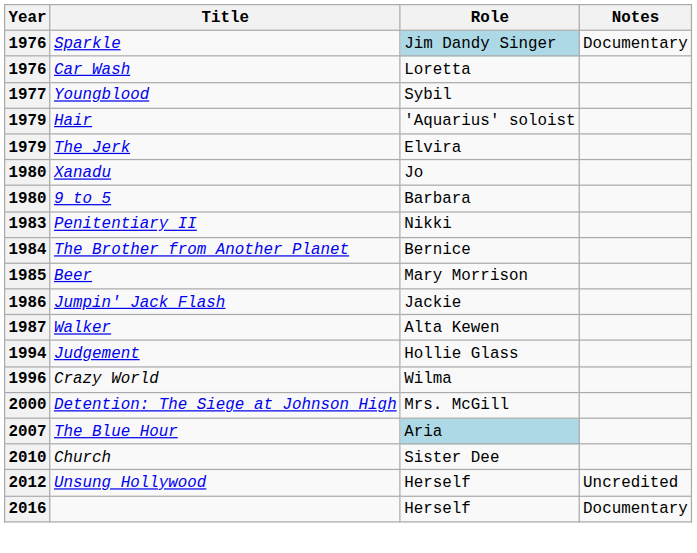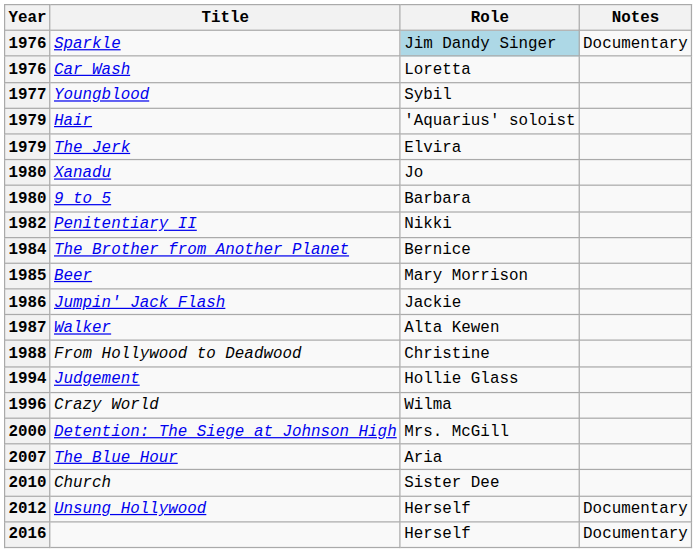Penitentiary II | Year: 1983 -> 1982
+ row: 1988 | From Hollywood to Deadwood | Christine
The Blue Hour | Role: lightblue background -> no background
Unsung Hollywood | Notes: Uncredited -> Documentary
